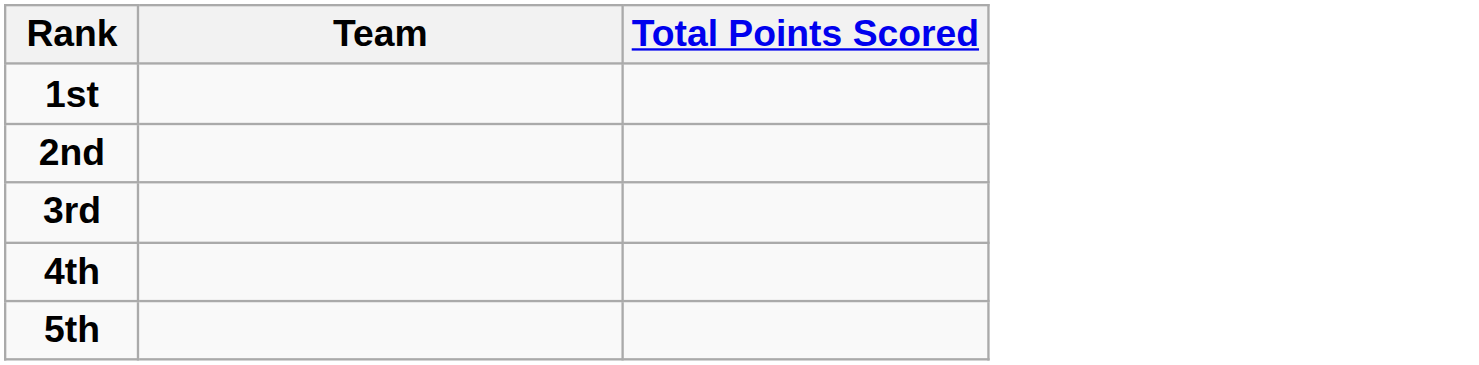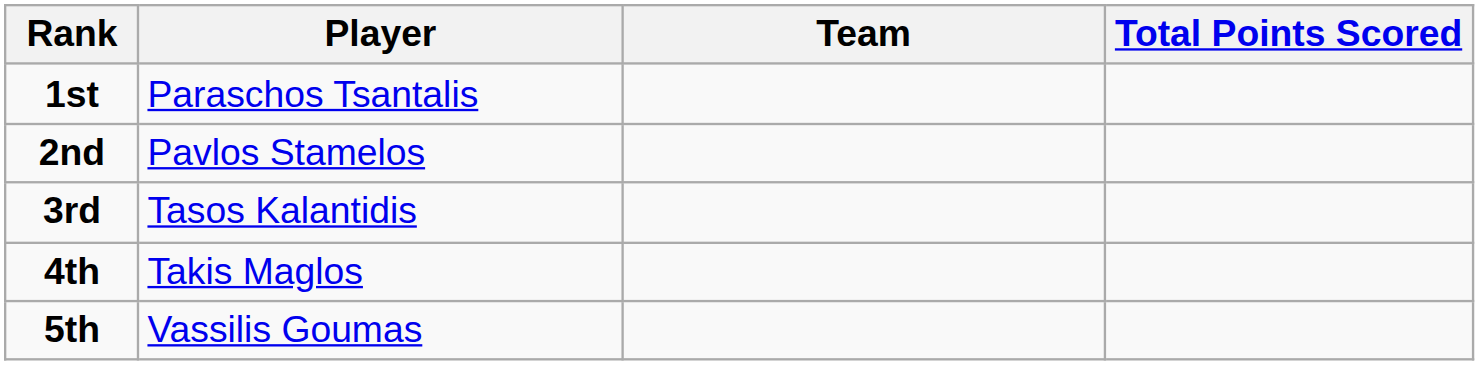+ column: Player | Paraschos Tsantalis | Pavlos Stamelos | Tasos Kalantidis | Takis Maglos | Vassilis Goumas
